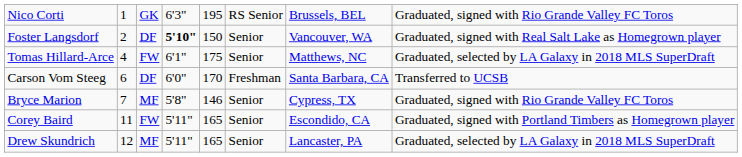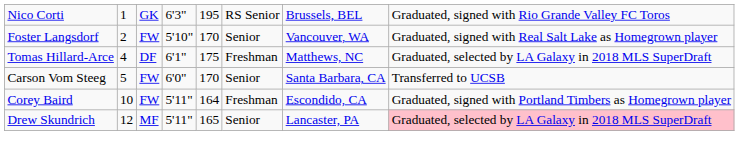Foster Langsdorf | column 3: DF -> FW
Foster Langsdorf | column 4: bold -> normal
Foster Langsdorf | column 5: 150 -> 170
Tomas Hillard-Arce | column 3: FW -> DF
Tomas Hillard-Arce | column 6: Senior -> Freshman
Carson Vom Steeg | column 2: 6 -> 5
Carson Vom Steeg | column 3: DF -> FW
Carson Vom Steeg | column 6: Freshman -> Senior
- row: Bryce Marion | 7 | MF | 5'8" | 146 | Senior | Cypress, TX | Graduated, signed with Rio Grande Valley FC Toros
Corey Baird | column 2: 11 -> 10
Corey Baird | column 5: 165 -> 164
Corey Baird | column 6: Senior -> Freshman
Drew Skundrich | column 8: no background -> pink background
